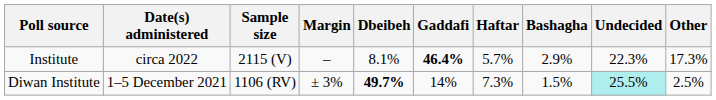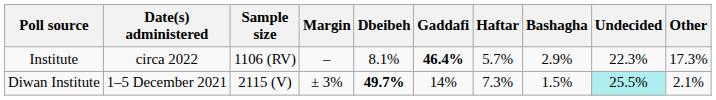Institute | Sample size: 2115 (V) -> 1106 (RV)
Diwan Institute | Sample size: 1106 (RV) -> 2115 (V)
Diwan Institute | Other: 2.5% -> 2.1%
